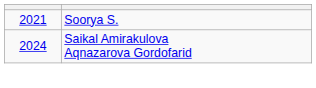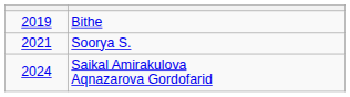+ row: 2019 | Bithe
